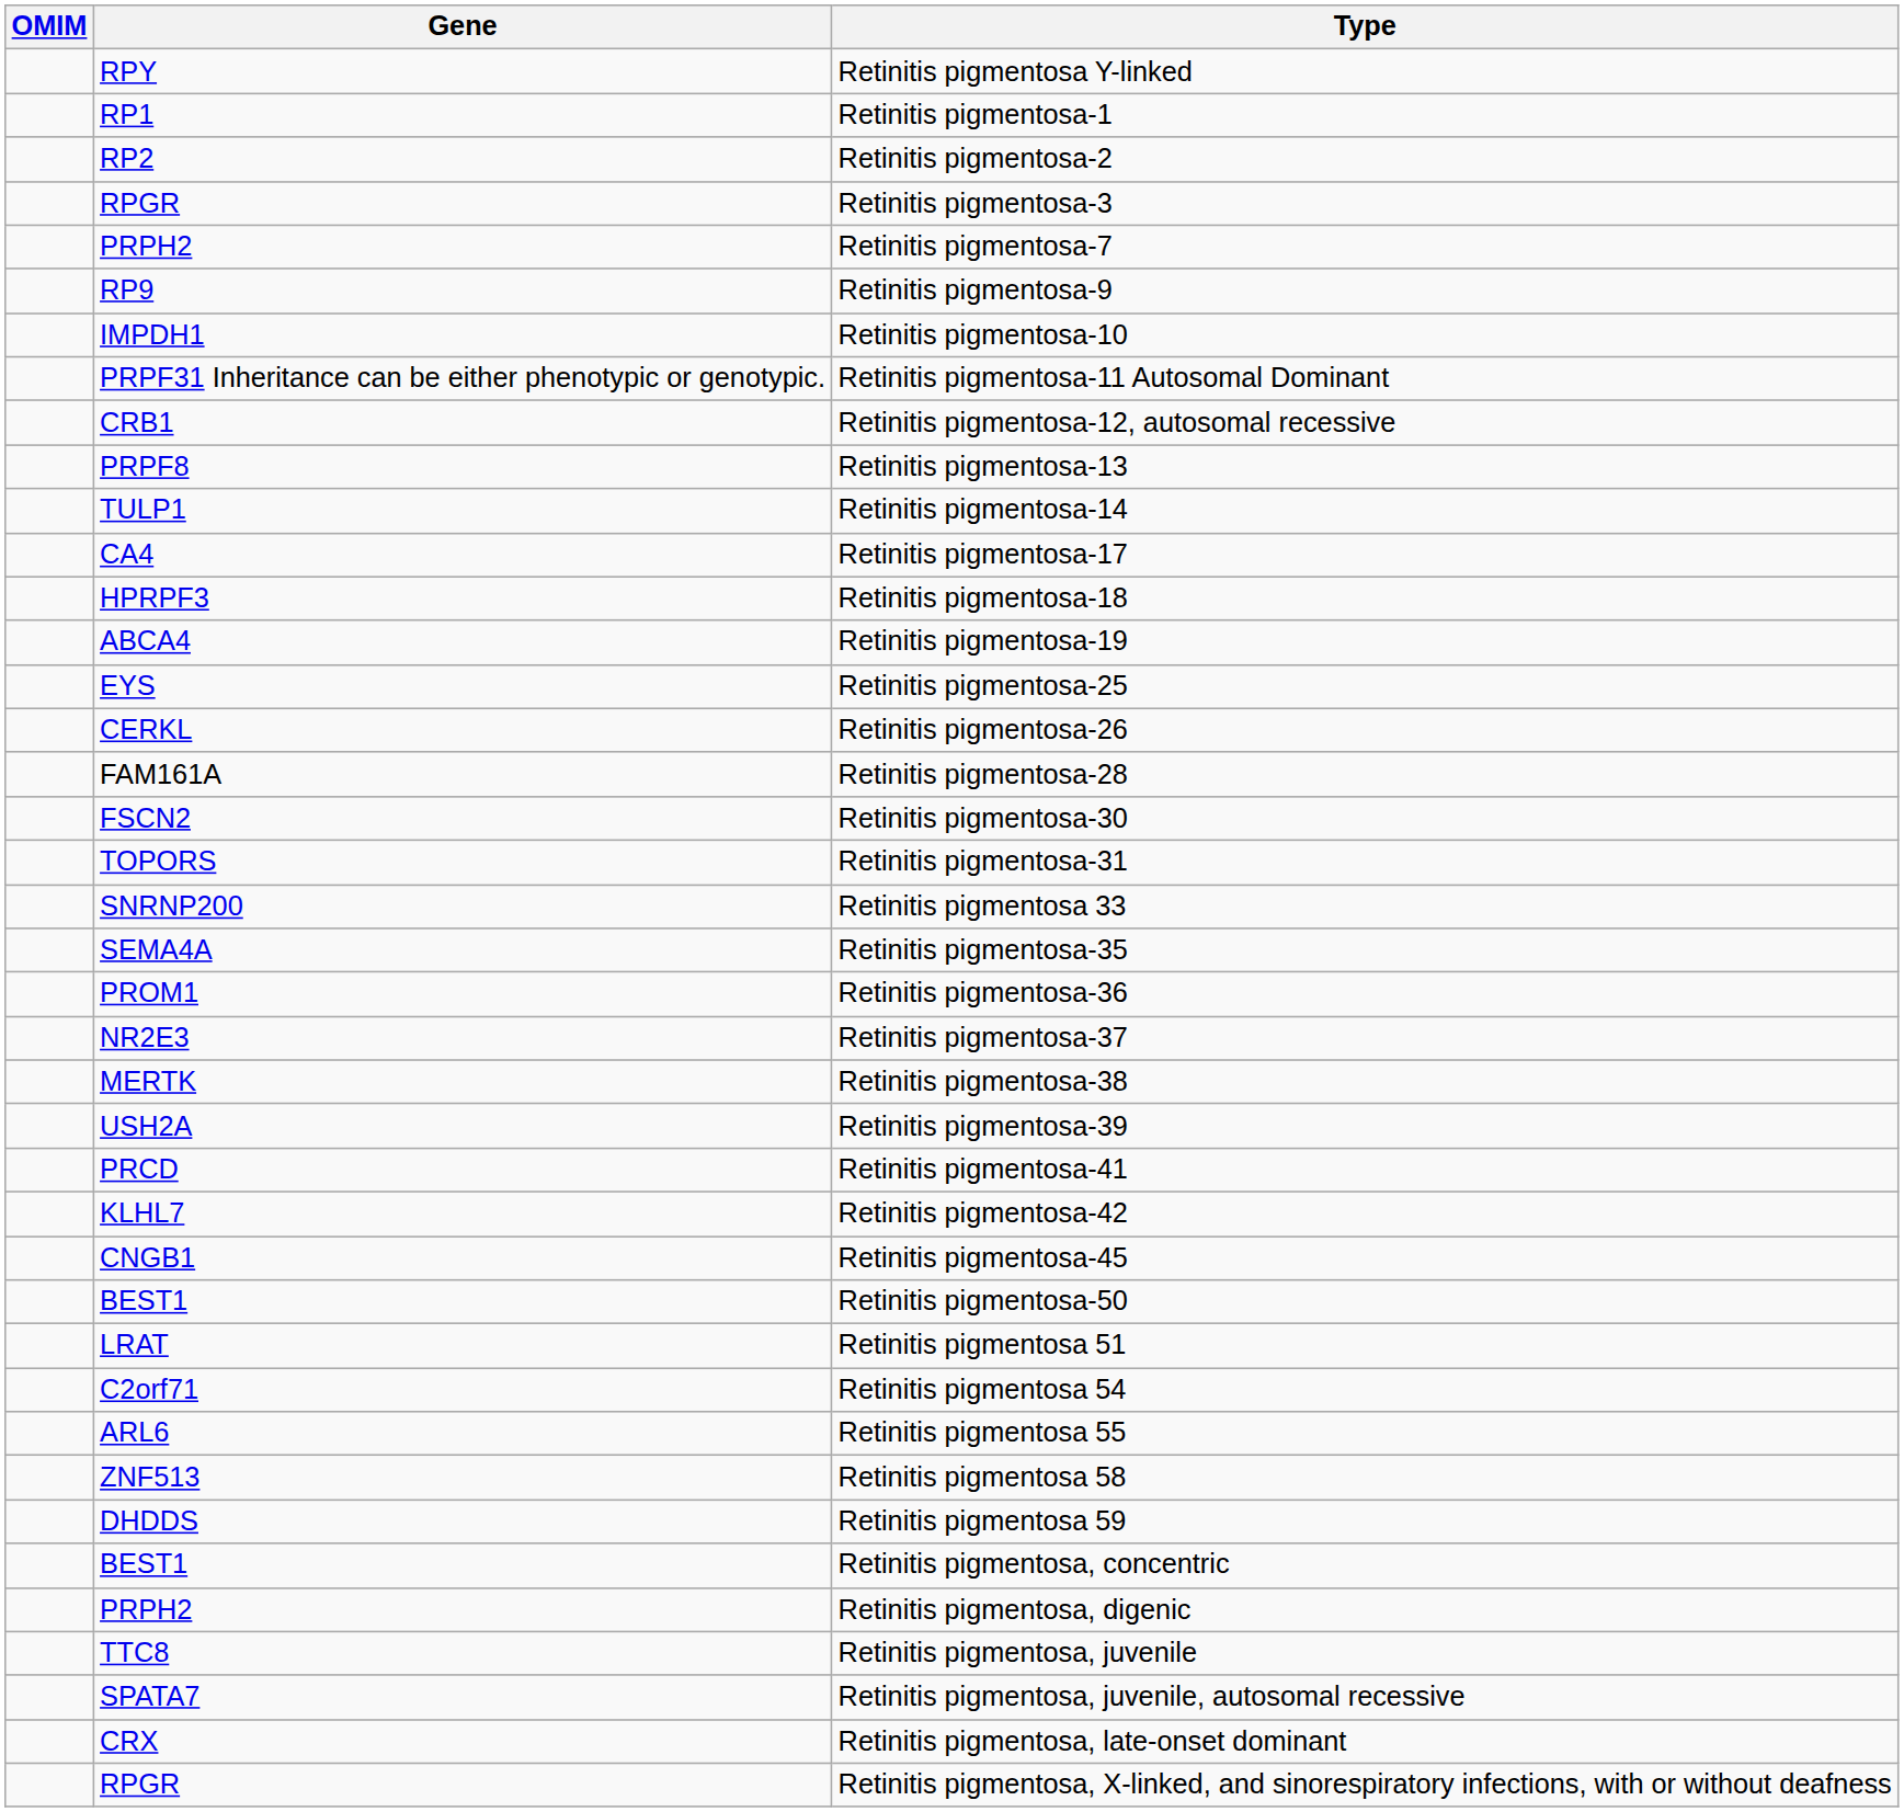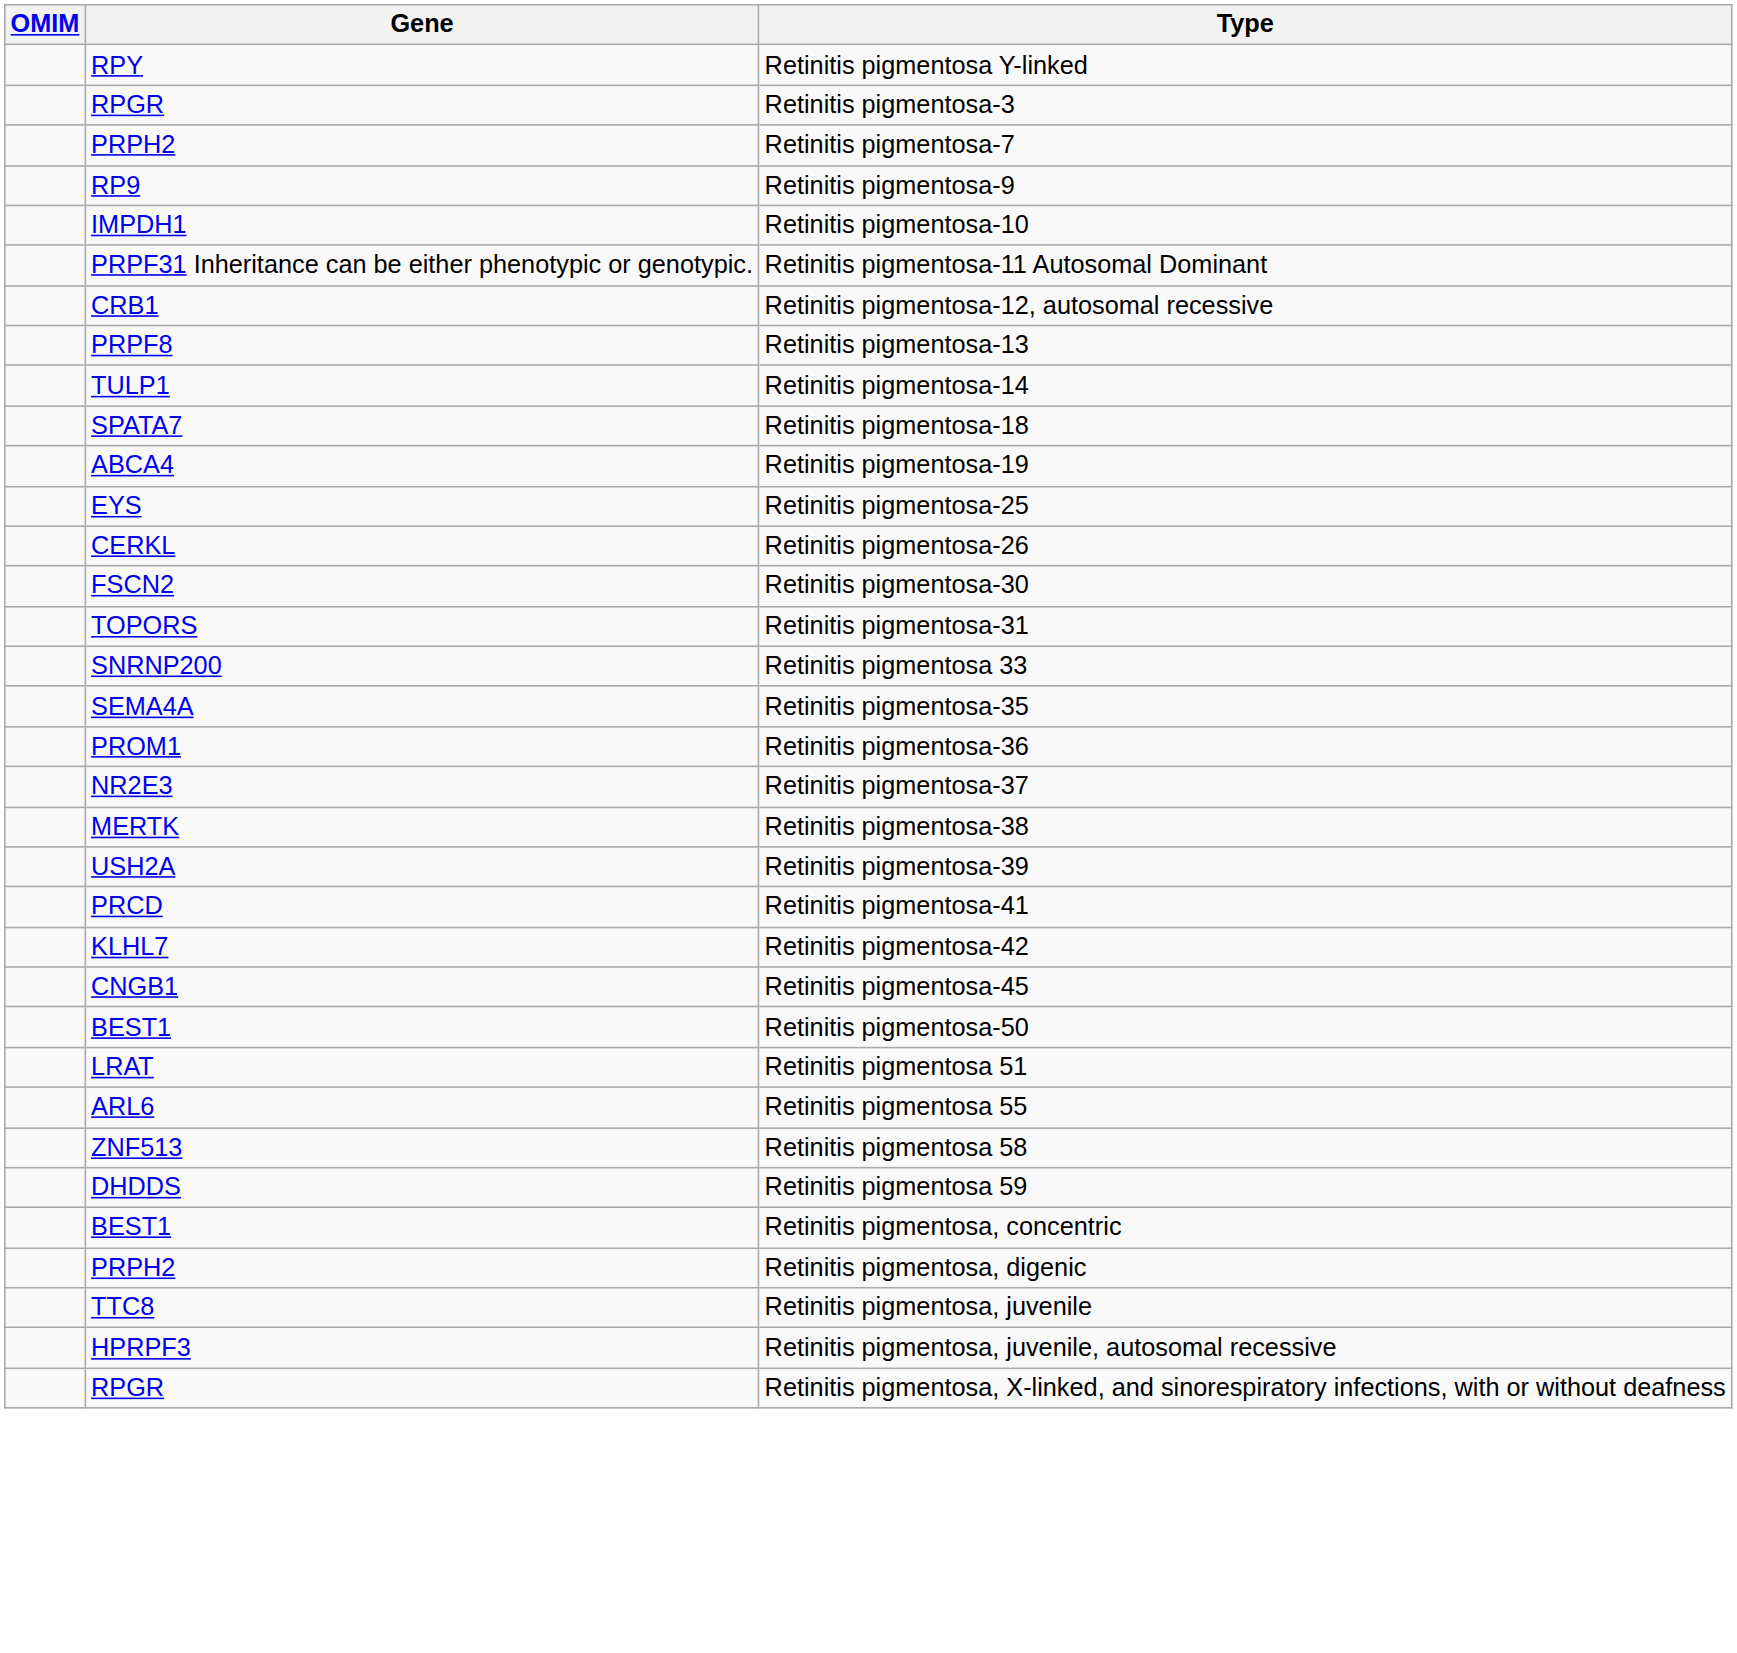- row: RP1 | Retinitis pigmentosa-1
- row: RP2 | Retinitis pigmentosa-2
- row: CA4 | Retinitis pigmentosa-17
Retinitis pigmentosa-18 | Gene: HPRPF3 -> SPATA7
- row: FAM161A | Retinitis pigmentosa-28
- row: C2orf71 | Retinitis pigmentosa 54
Retinitis pigmentosa, juvenile, autosomal recessive | Gene: SPATA7 -> HPRPF3
- row: CRX | Retinitis pigmentosa, late-onset dominant
